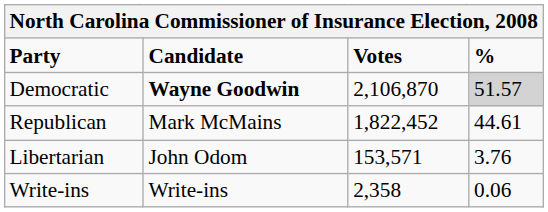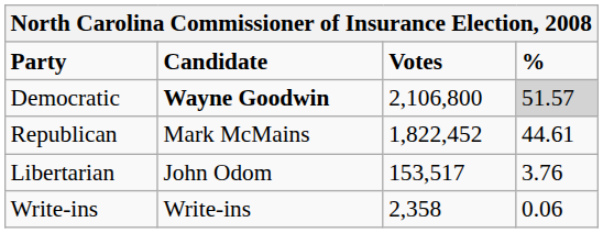Democratic | Votes: 2,106,870 -> 2,106,800
Libertarian | Votes: 153,571 -> 153,517
